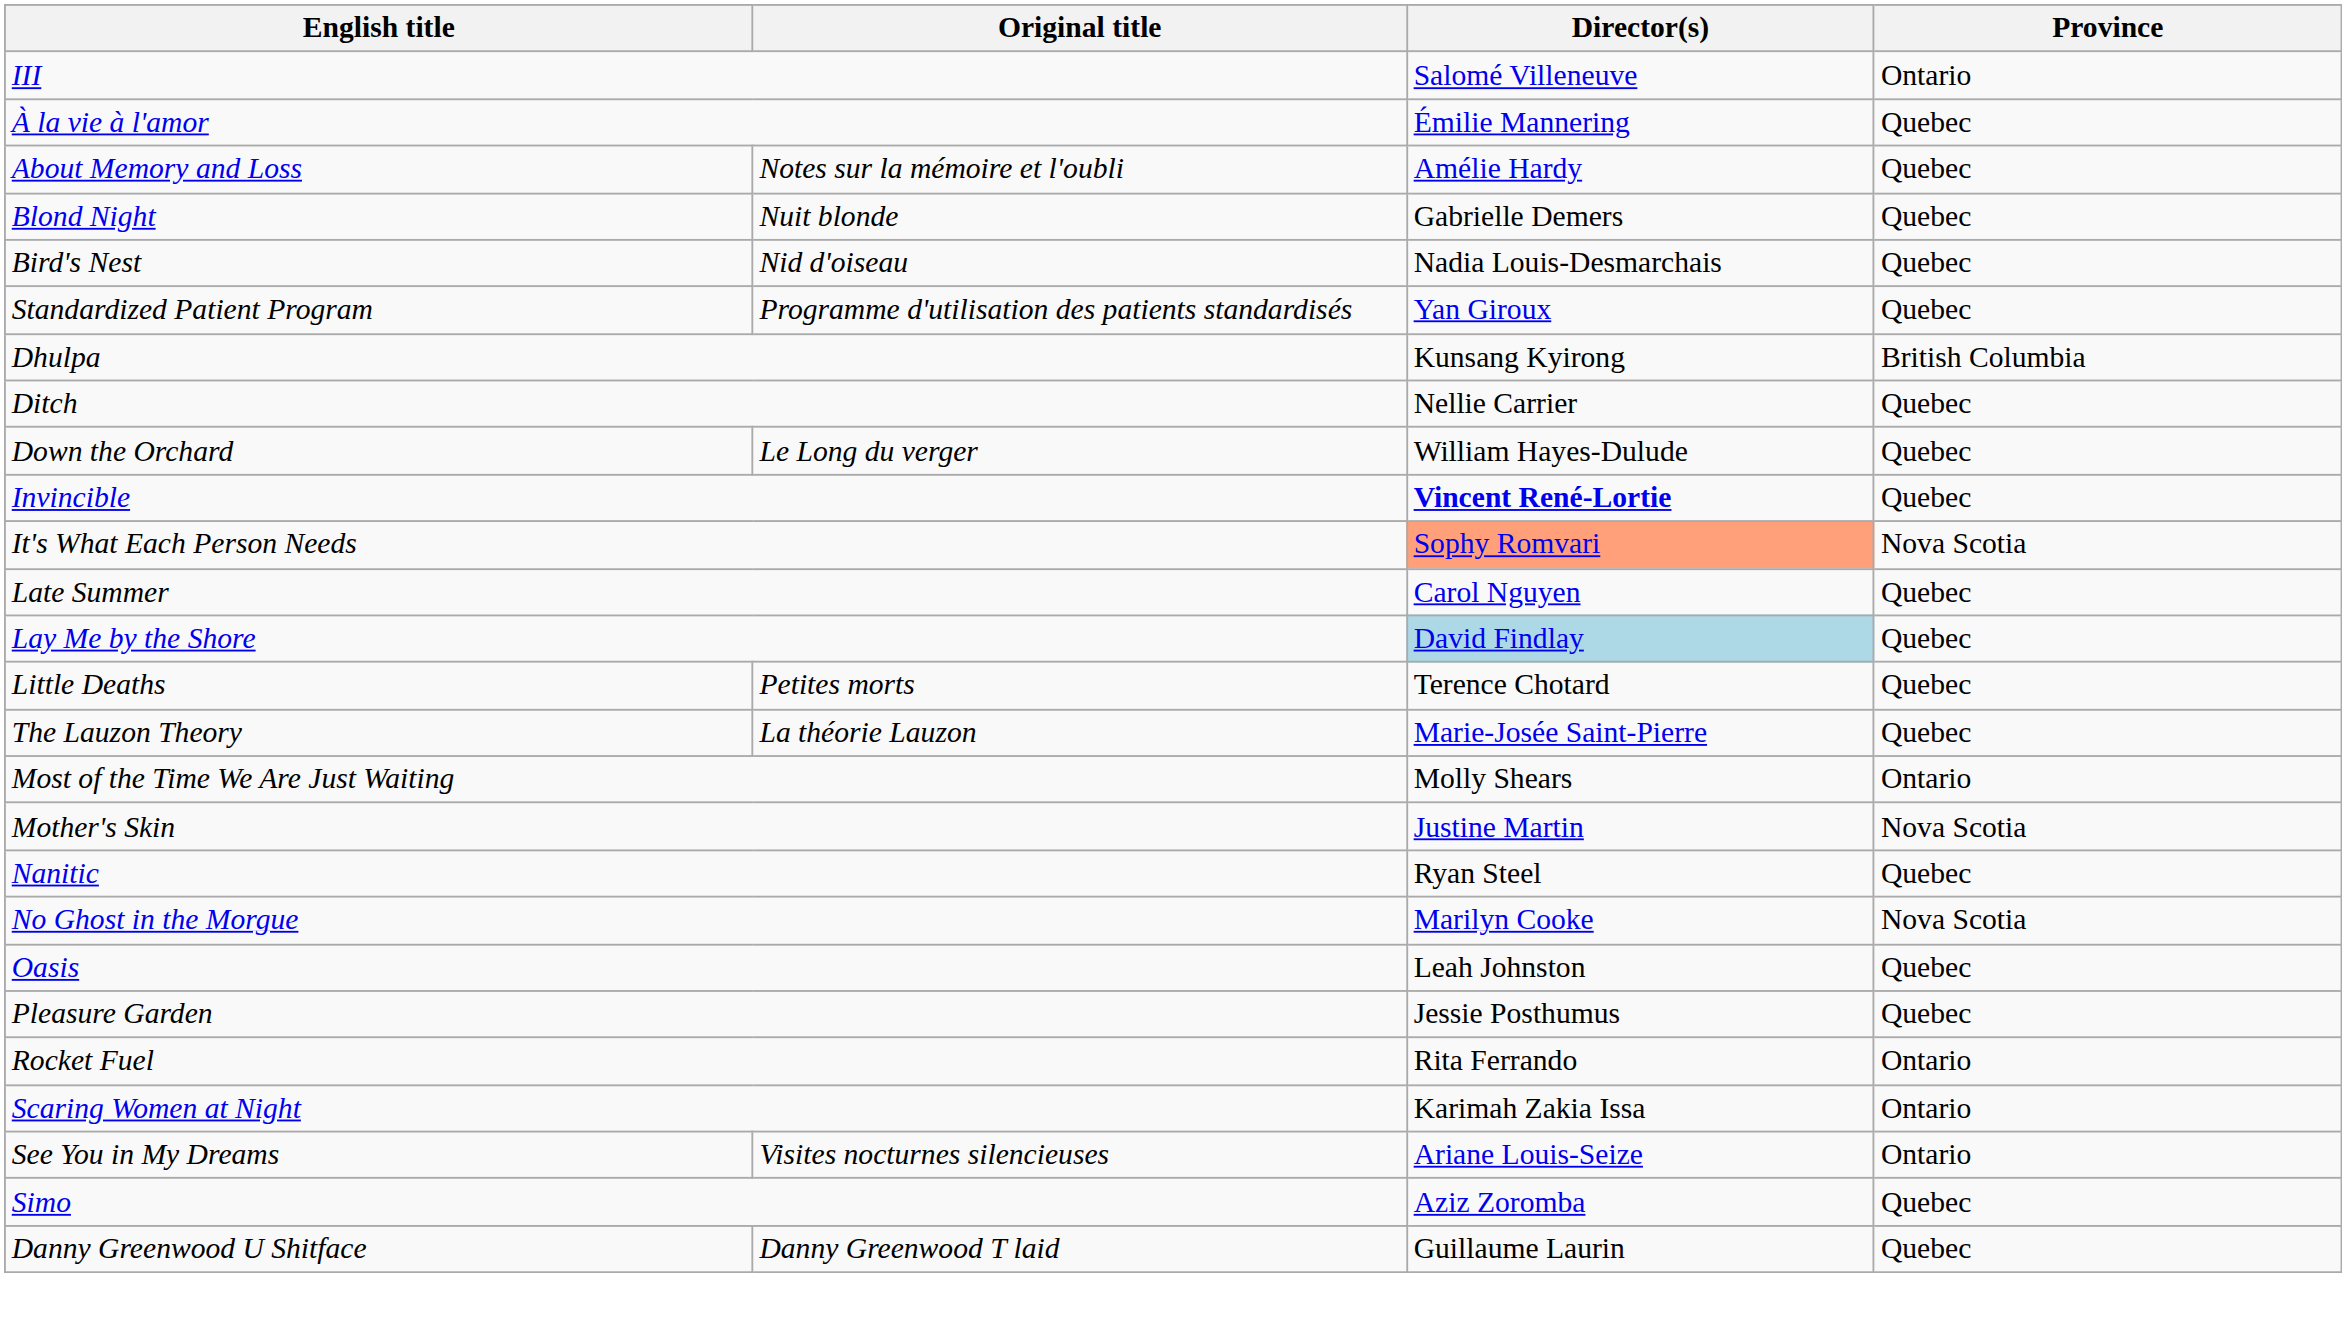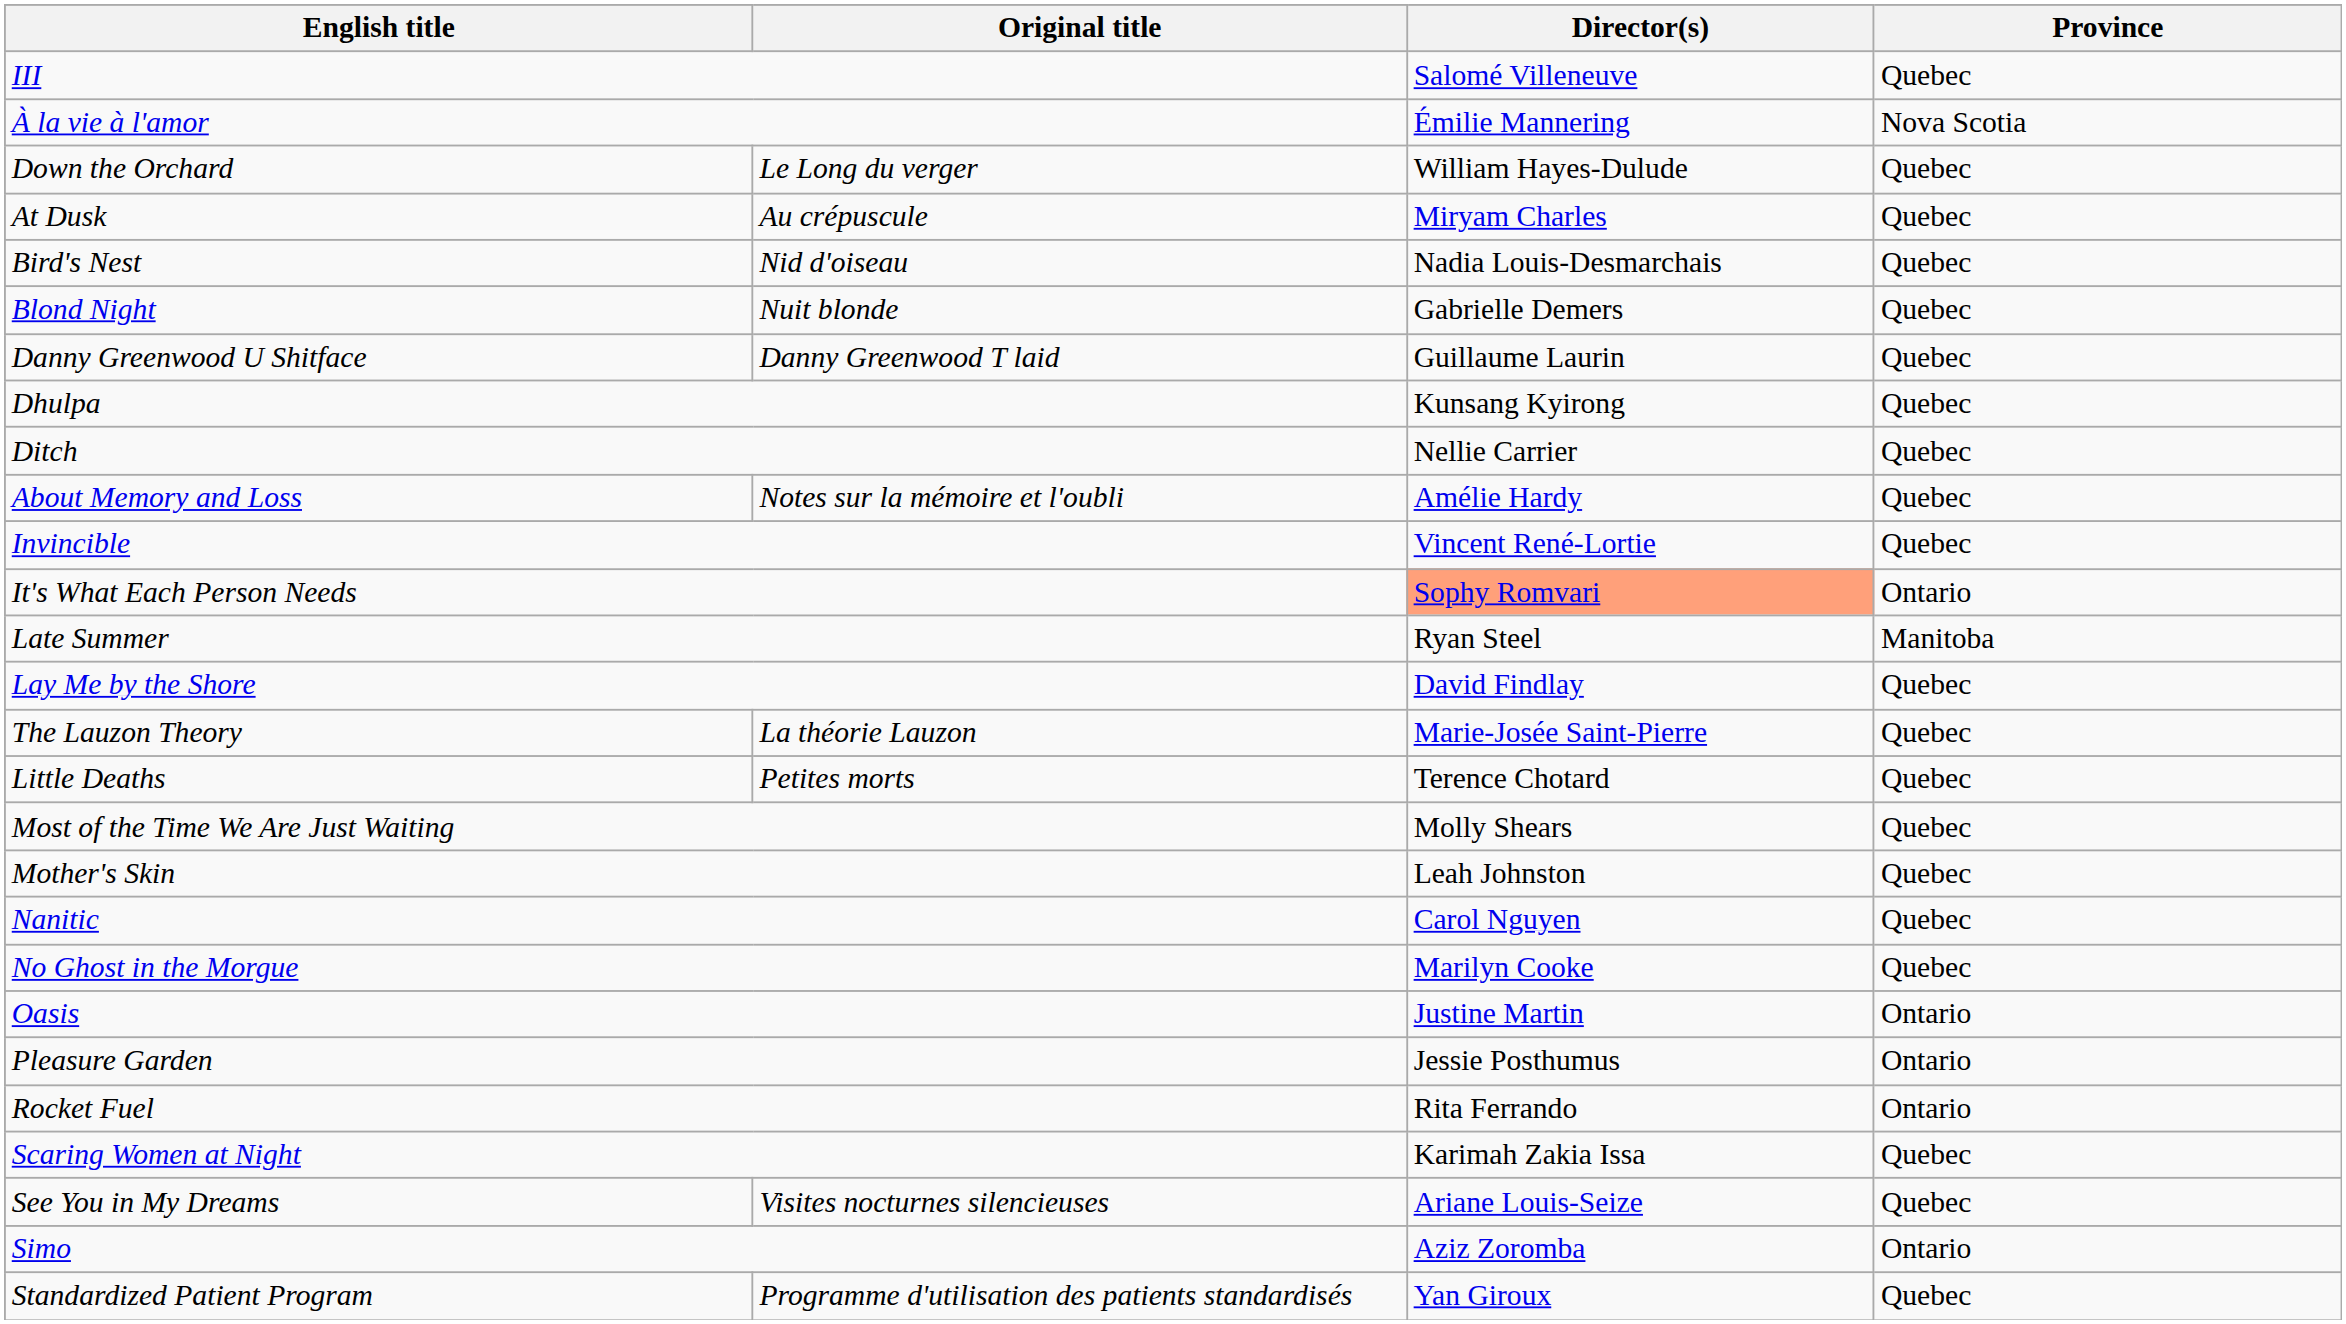III | Province: Ontario -> Quebec
À la vie à l'amor | Province: Quebec -> Nova Scotia
rows swapped: About Memory and Loss <-> Down the Orchard
+ row: At Dusk | Au crépuscule | Miryam Charles | Quebec
rows swapped: Bird's Nest <-> Blond Night
rows swapped: Danny Greenwood U Shitface <-> Standardized Patient Program
Dhulpa | Province: British Columbia -> Quebec
Invincible | Director(s): bold -> normal
It's What Each Person Needs | Province: Nova Scotia -> Ontario
Late Summer | Director(s): Carol Nguyen -> Ryan Steel
Late Summer | Province: Quebec -> Manitoba
Lay Me by the Shore | Director(s): lightblue background -> no background
rows swapped: The Lauzon Theory <-> Little Deaths
Most of the Time We Are Just Waiting | Province: Ontario -> Quebec
Mother's Skin | Director(s): Justine Martin -> Leah Johnston
Mother's Skin | Province: Nova Scotia -> Quebec
Nanitic | Director(s): Ryan Steel -> Carol Nguyen
No Ghost in the Morgue | Province: Nova Scotia -> Quebec
Oasis | Director(s): Leah Johnston -> Justine Martin
Oasis | Province: Quebec -> Ontario
Pleasure Garden | Province: Quebec -> Ontario
Scaring Women at Night | Province: Ontario -> Quebec
See You in My Dreams | Province: Ontario -> Quebec
Simo | Province: Quebec -> Ontario
